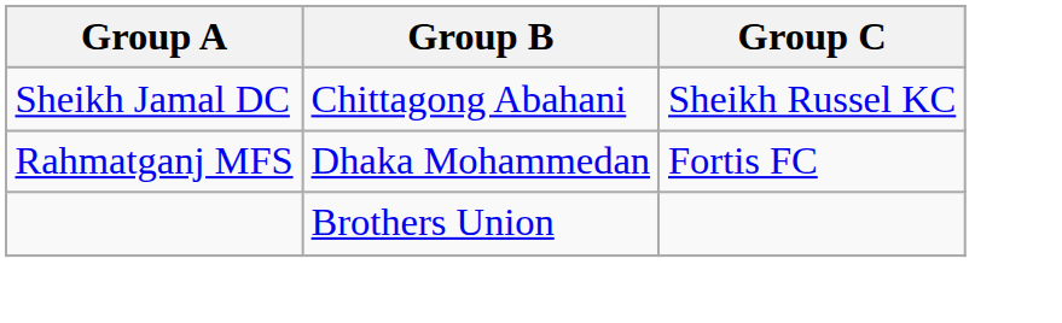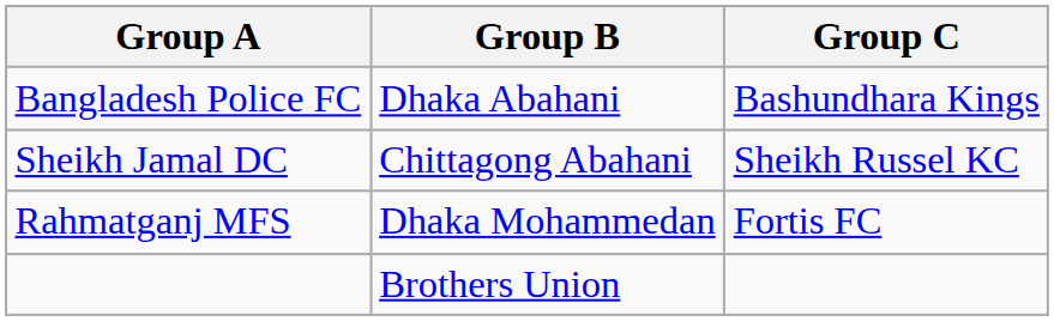+ row: Bangladesh Police FC | Dhaka Abahani | Bashundhara Kings
